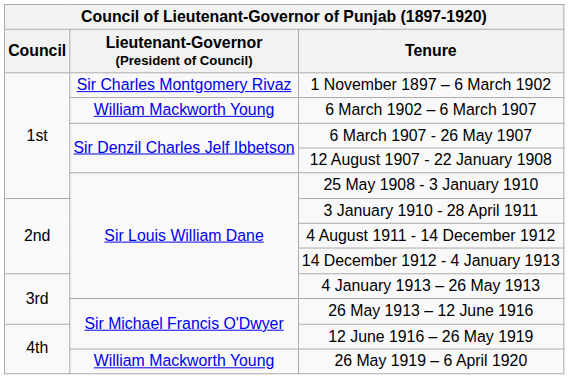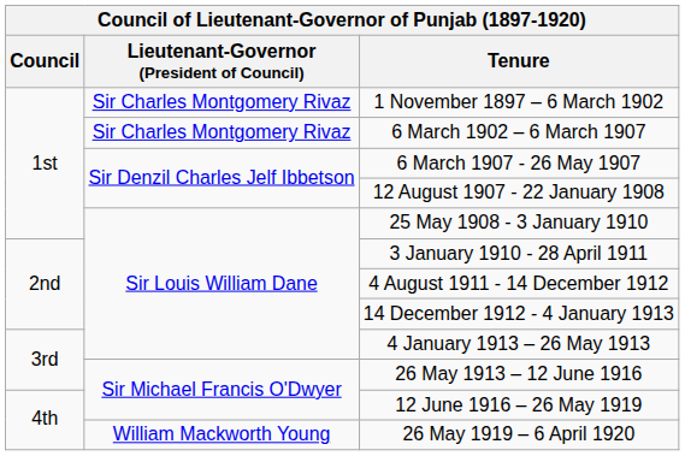6 March 1902 – 6 March 1907 | Lieutenant-Governor (President of Council): William Mackworth Young -> Sir Charles Montgomery Rivaz
